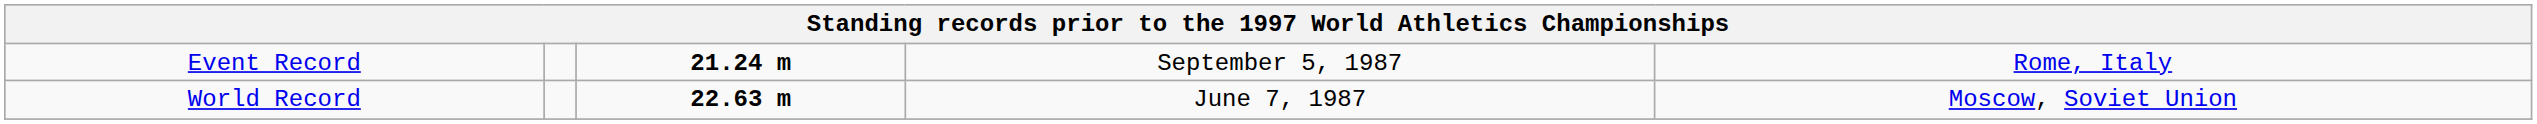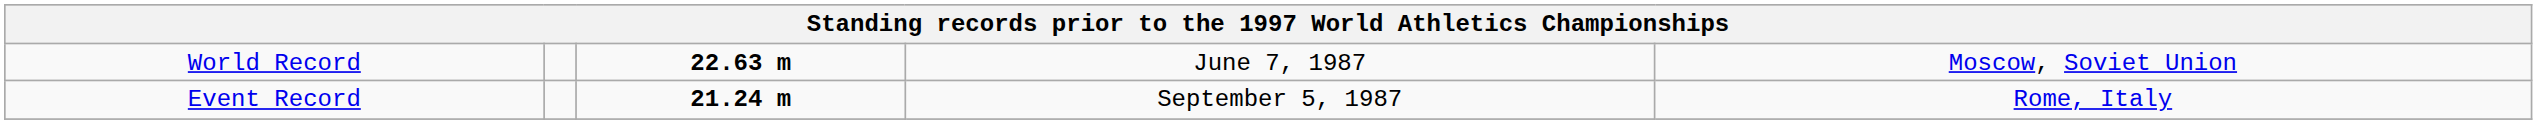rows swapped: World Record <-> Event Record
